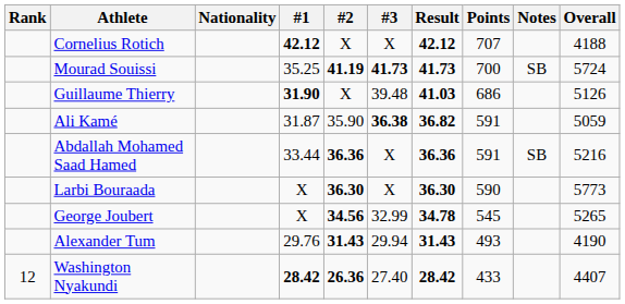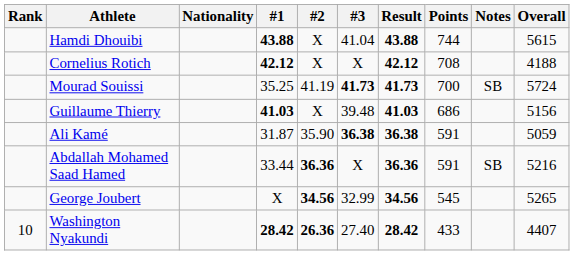+ row: Hamdi Dhouibi | 43.88 | X | 41.04 | 43.88 | 744 | 5615
Cornelius Rotich | Points: 707 -> 708
Mourad Souissi | #2: bold -> normal
Guillaume Thierry | #1: 31.90 -> 41.03
Guillaume Thierry | Overall: 5126 -> 5156
Ali Kamé | Result: 36.82 -> 36.38
- row: Larbi Bouraada | X | 36.30 | X | 36.30 | 590 | 5773
George Joubert | Result: 34.78 -> 34.56
- row: Alexander Tum | 29.76 | 31.43 | 29.94 | 31.43 | 493 | 4190
Washington Nyakundi | Rank: 12 -> 10
